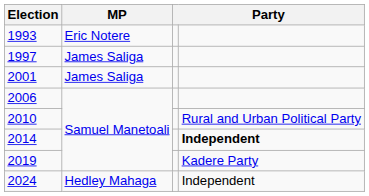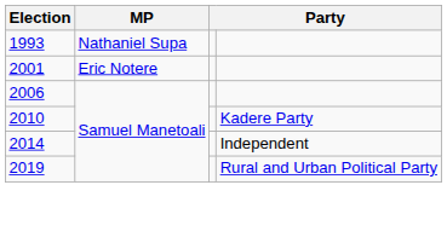1993 | MP: Eric Notere -> Nathaniel Supa
- row: 1997 | James Saliga
2001 | MP: James Saliga -> Eric Notere
2010 | column 4: Rural and Urban Political Party -> Kadere Party
2014 | column 4: bold -> normal
2019 | column 4: Kadere Party -> Rural and Urban Political Party
- row: 2024 | Hedley Mahaga | Independent
